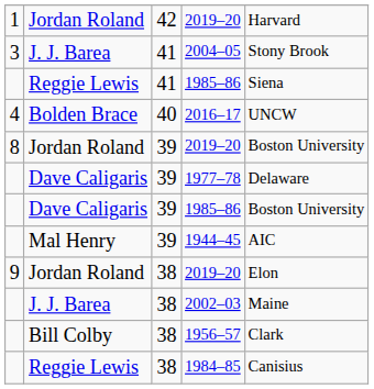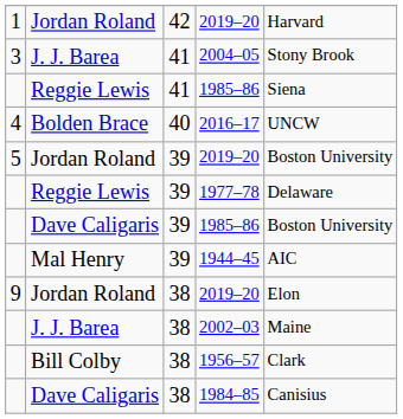39 / 2019–20 | column 1: 8 -> 5
1977–78 | column 2: Dave Caligaris -> Reggie Lewis
1984–85 | column 2: Reggie Lewis -> Dave Caligaris
